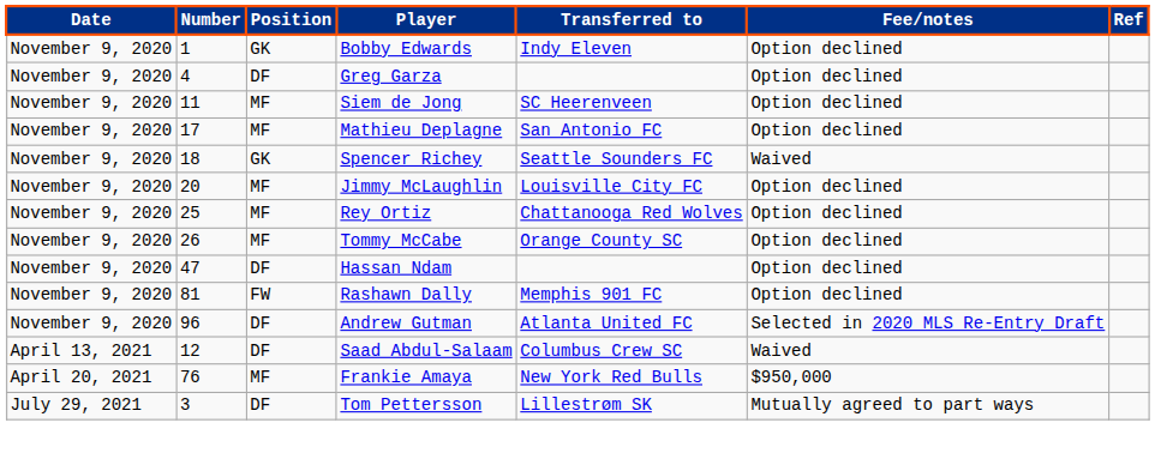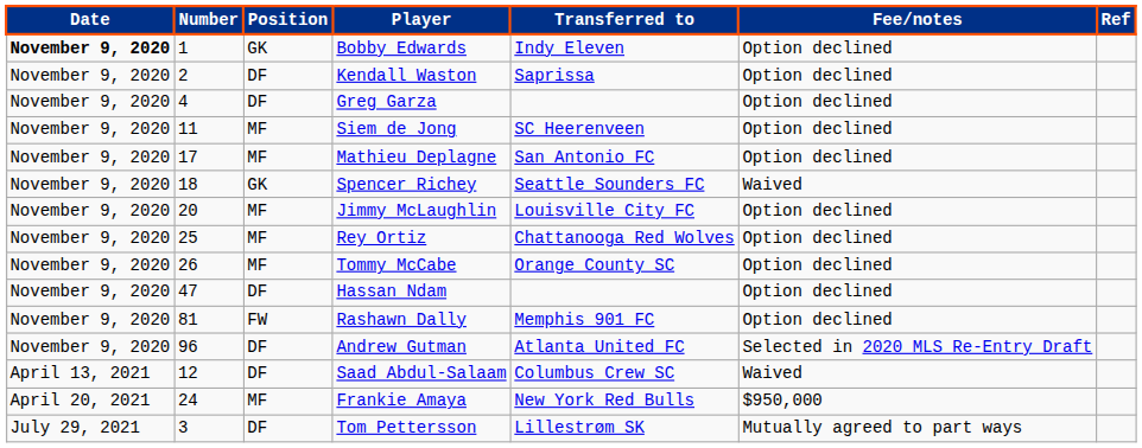Bobby Edwards | Date: normal -> bold
+ row: November 9, 2020 | 2 | DF | Kendall Waston | Saprissa | Option declined
Frankie Amaya | Number: 76 -> 24
